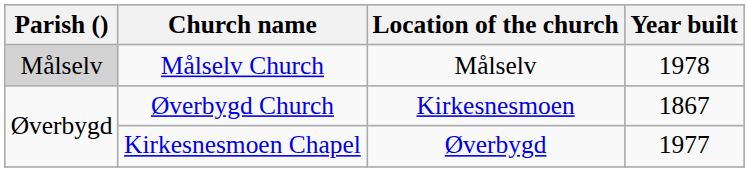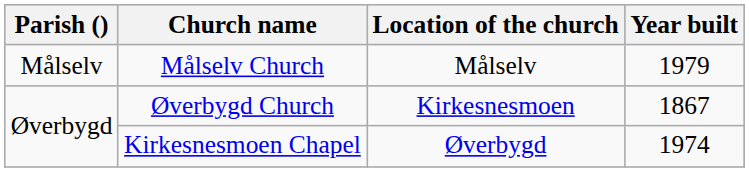Målselv Church | Parish (): lightgrey background -> no background
Målselv Church | Year built: 1978 -> 1979
Kirkesnesmoen Chapel | Year built: 1977 -> 1974
